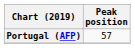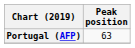Portugal (AFP) | Peak position: 57 -> 63
